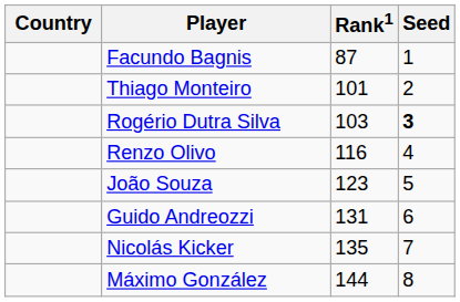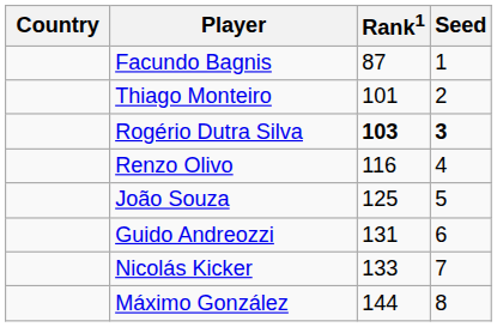Rogério Dutra Silva | Rank1: normal -> bold
João Souza | Rank1: 123 -> 125
Nicolás Kicker | Rank1: 135 -> 133
